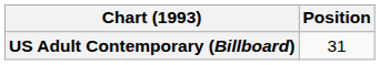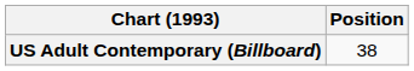US Adult Contemporary (Billboard) | Position: 31 -> 38
